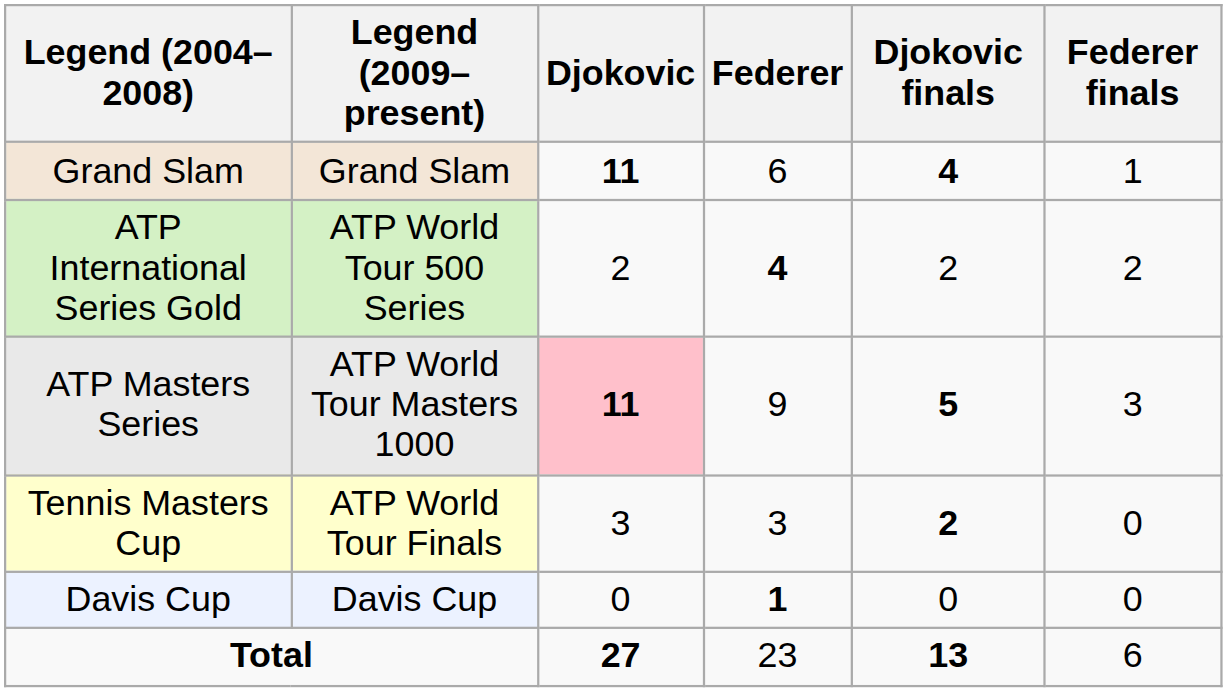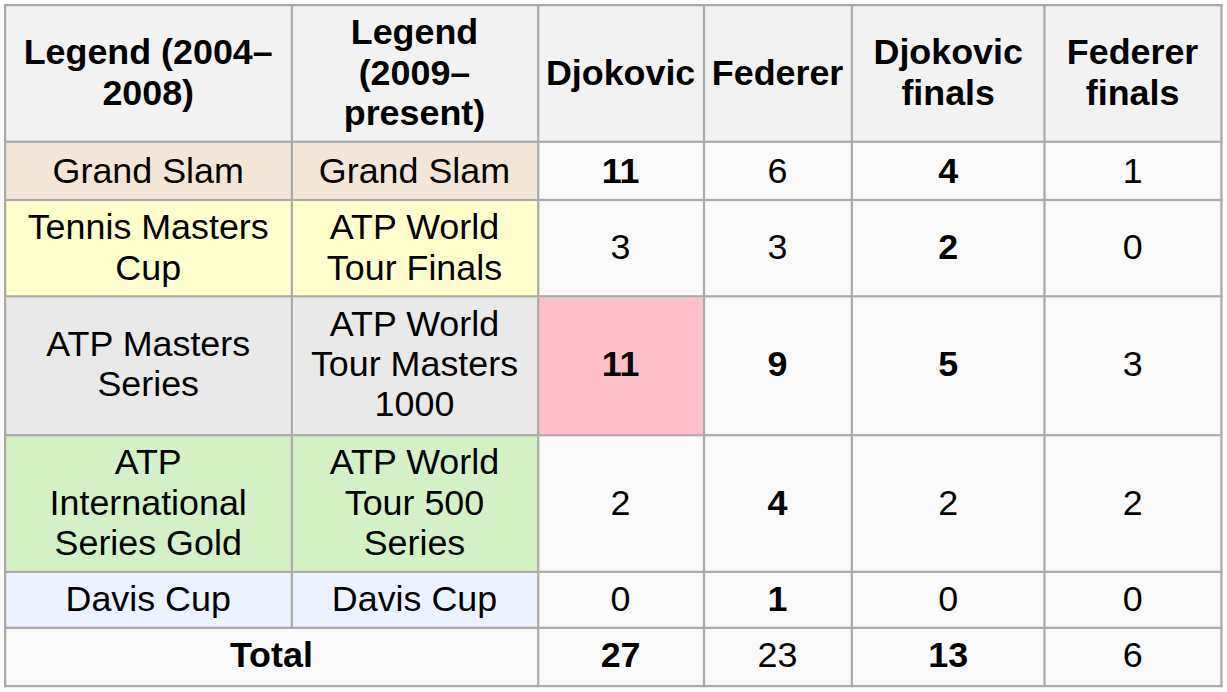rows swapped: Tennis Masters Cup <-> ATP International Series Gold
ATP Masters Series | Federer: normal -> bold
